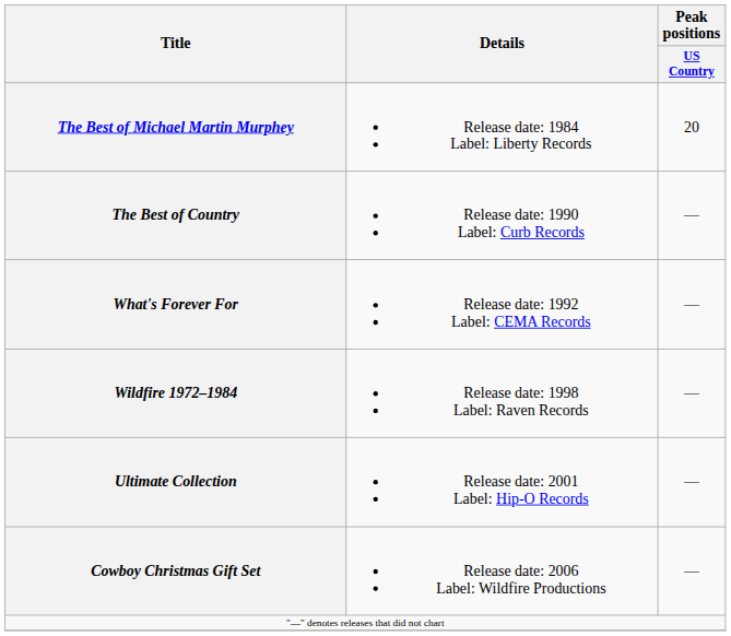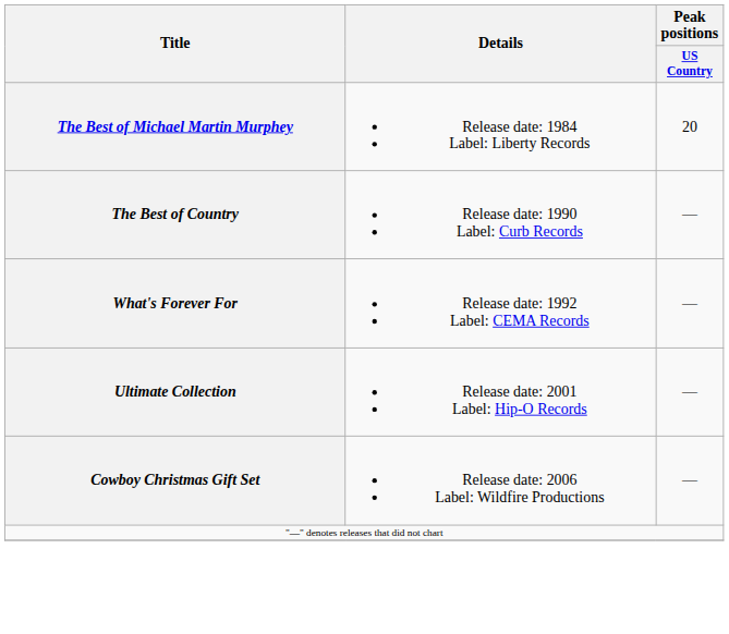- row: Wildfire 1972–1984 | Release date: 1998 Label: Raven Records | —
